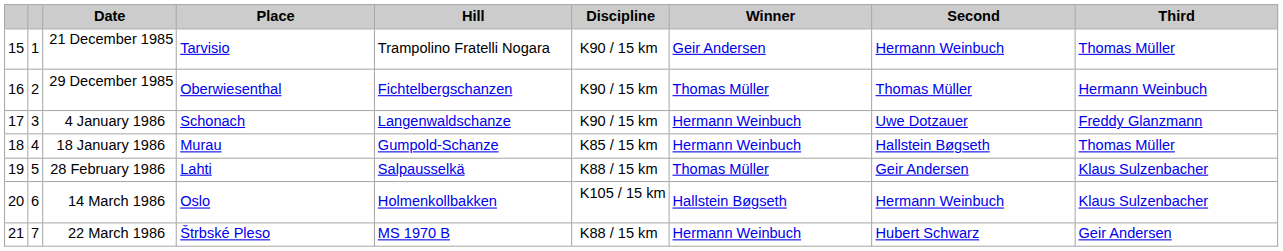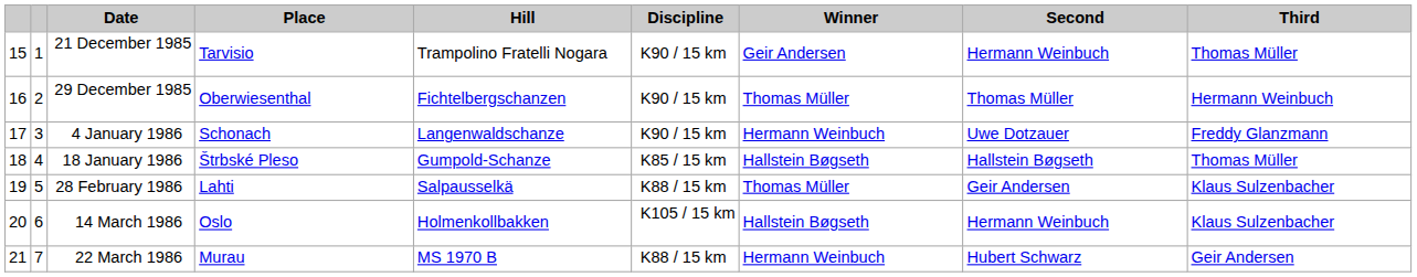18 January 1986 | Place: Murau -> Štrbské Pleso
18 January 1986 | Winner: Hermann Weinbuch -> Hallstein Bøgseth
22 March 1986 | Place: Štrbské Pleso -> Murau
